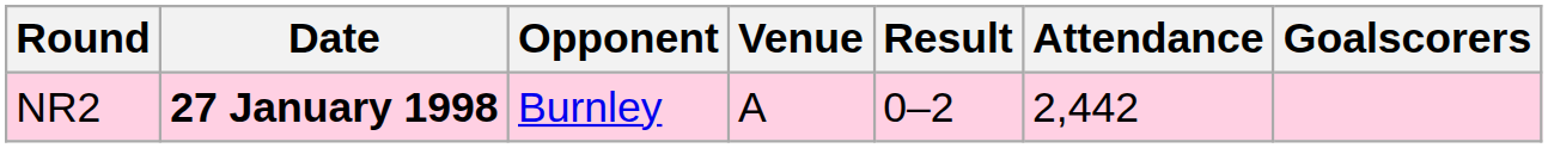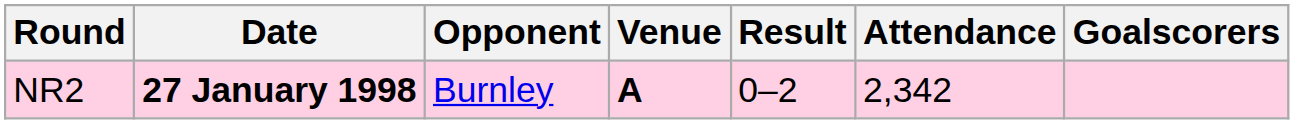NR2 | Venue: normal -> bold
NR2 | Attendance: 2,442 -> 2,342
